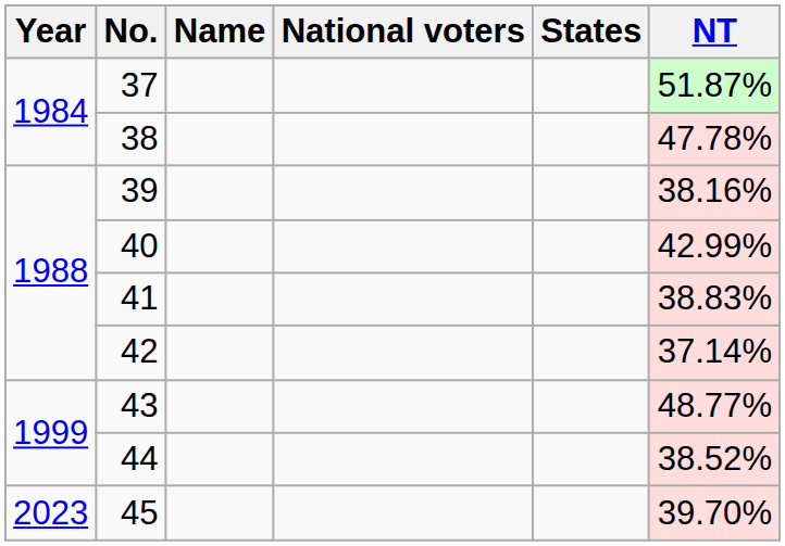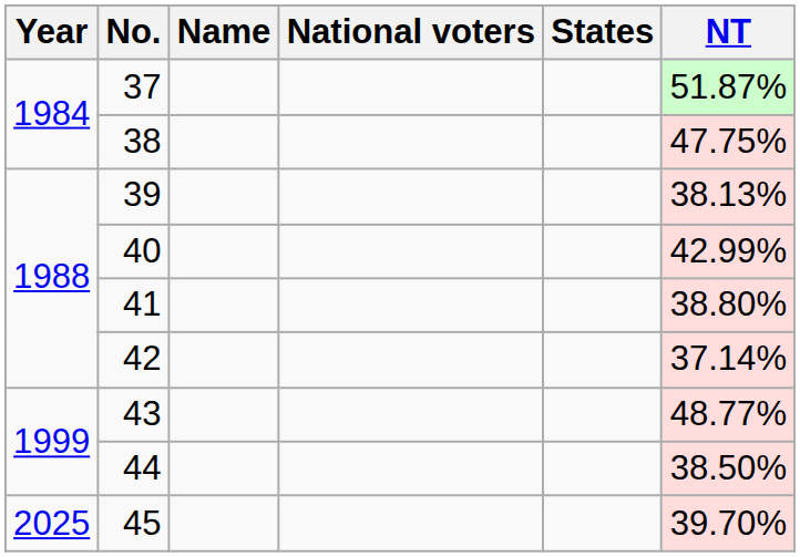38 | NT: 47.78% -> 47.75%
39 | NT: 38.16% -> 38.13%
41 | NT: 38.83% -> 38.80%
44 | NT: 38.52% -> 38.50%
45 | Year: 2023 -> 2025
